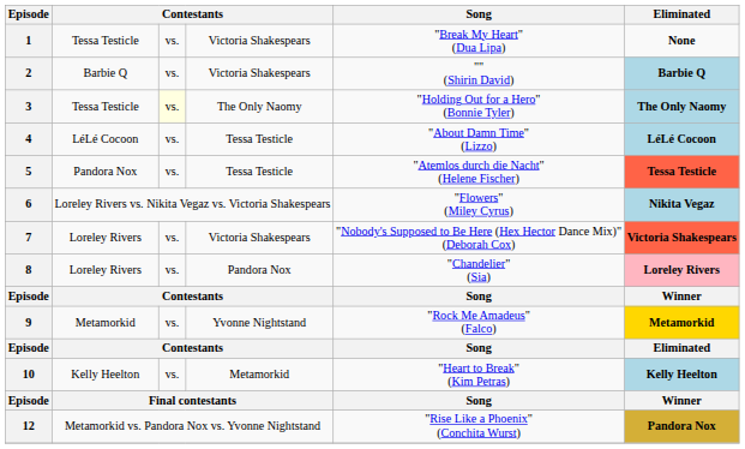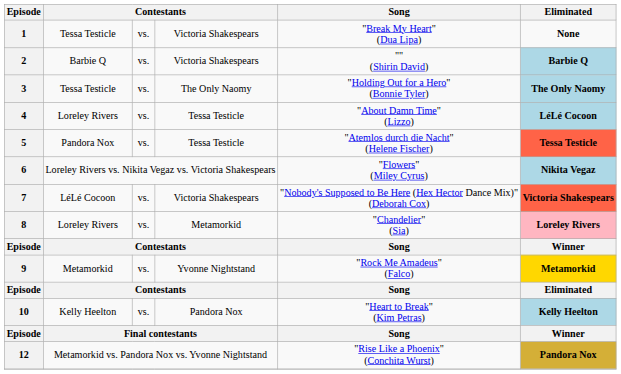3 | column 3: lightyellow background -> no background
4 | column 2: LéLé Cocoon -> Loreley Rivers
7 | column 2: Loreley Rivers -> LéLé Cocoon
8 | column 4: Pandora Nox -> Metamorkid
10 | column 4: Metamorkid -> Pandora Nox
